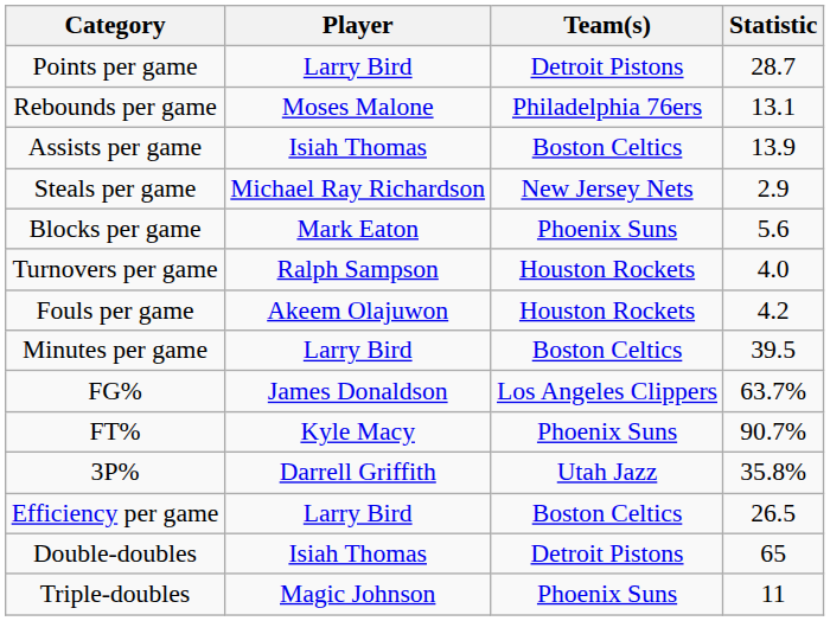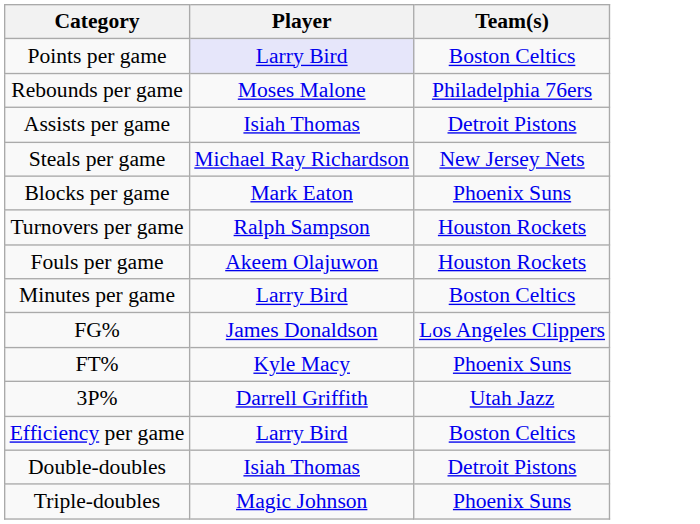- column: Statistic | 28.7 | 13.1 | 13.9 | 2.9 | 5.6 | 4.0 | 4.2 | 39.5 | 63.7% | 90.7% | 35.8% | 26.5 | 65 | 11
Points per game | Player: no background -> lavender background
Points per game | Team(s): Detroit Pistons -> Boston Celtics
Assists per game | Team(s): Boston Celtics -> Detroit Pistons
